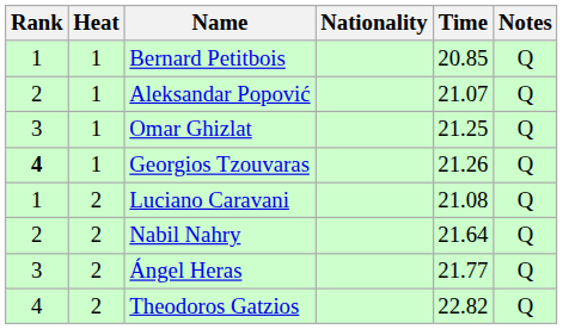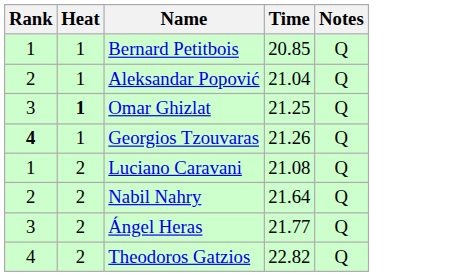- column: Nationality
Aleksandar Popović | Time: 21.07 -> 21.04
Omar Ghizlat | Heat: normal -> bold
